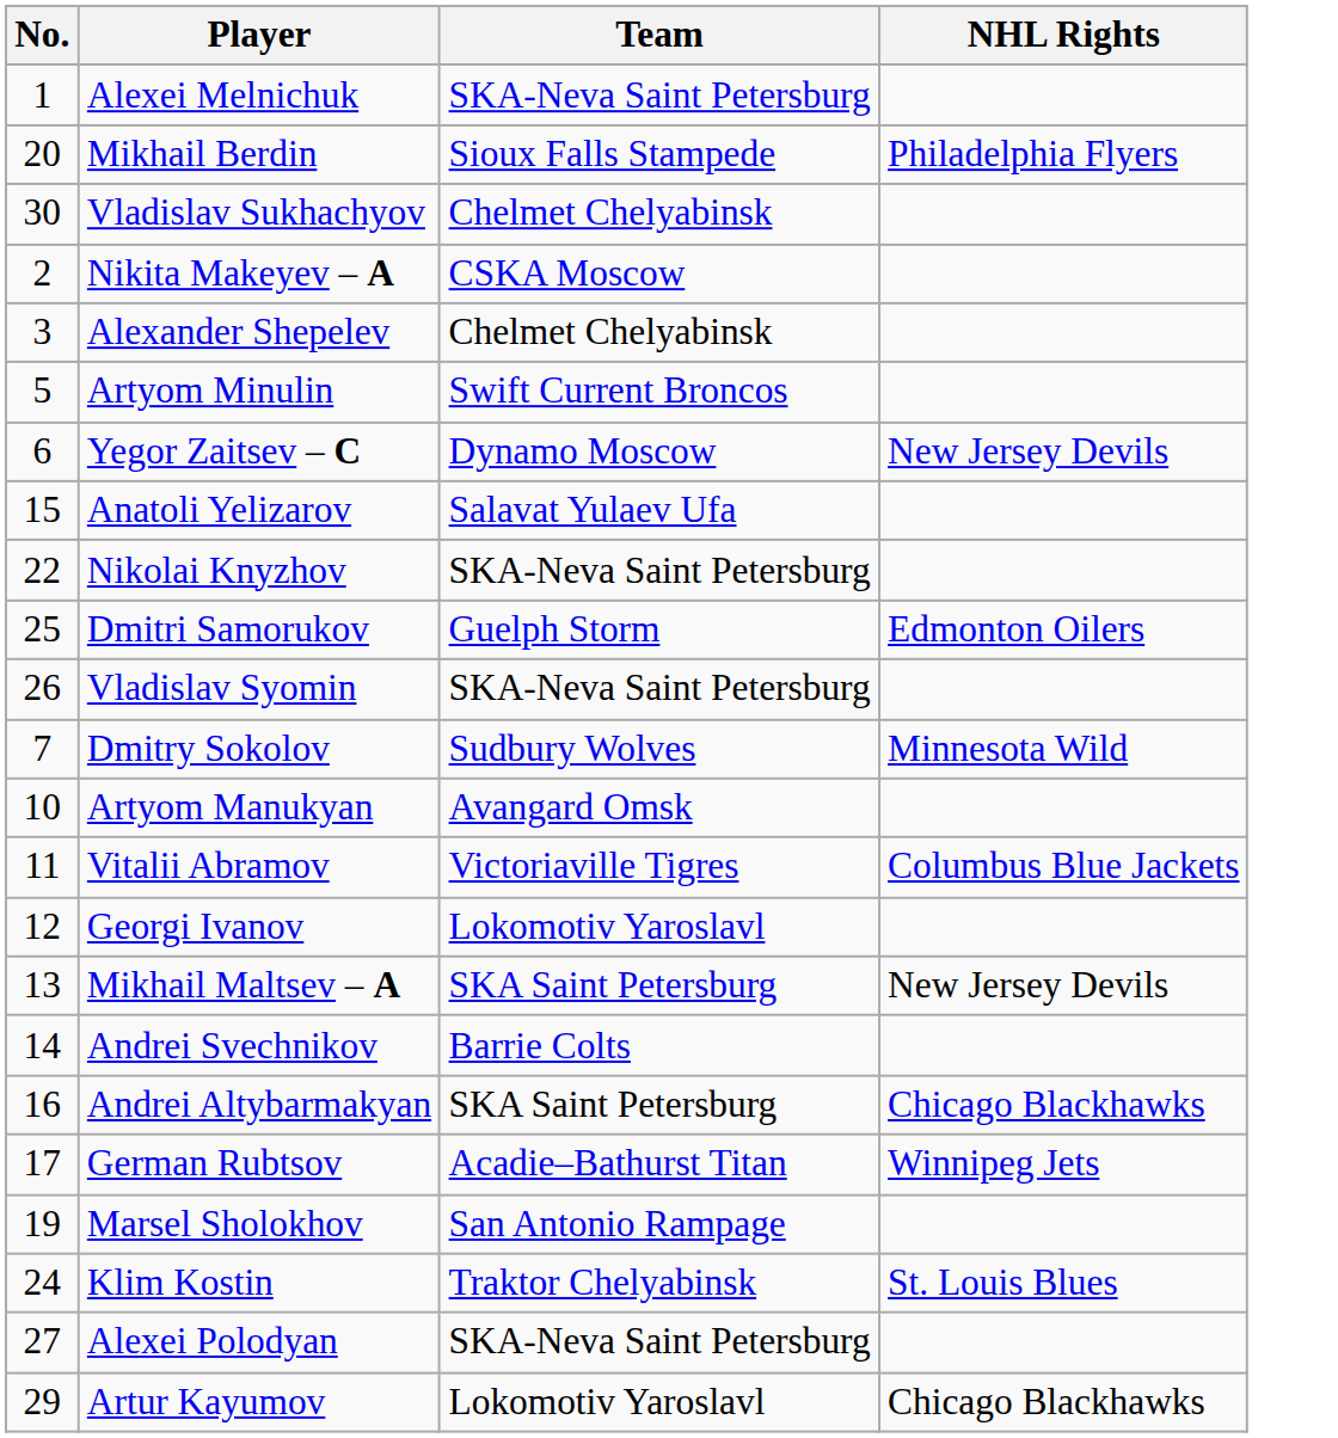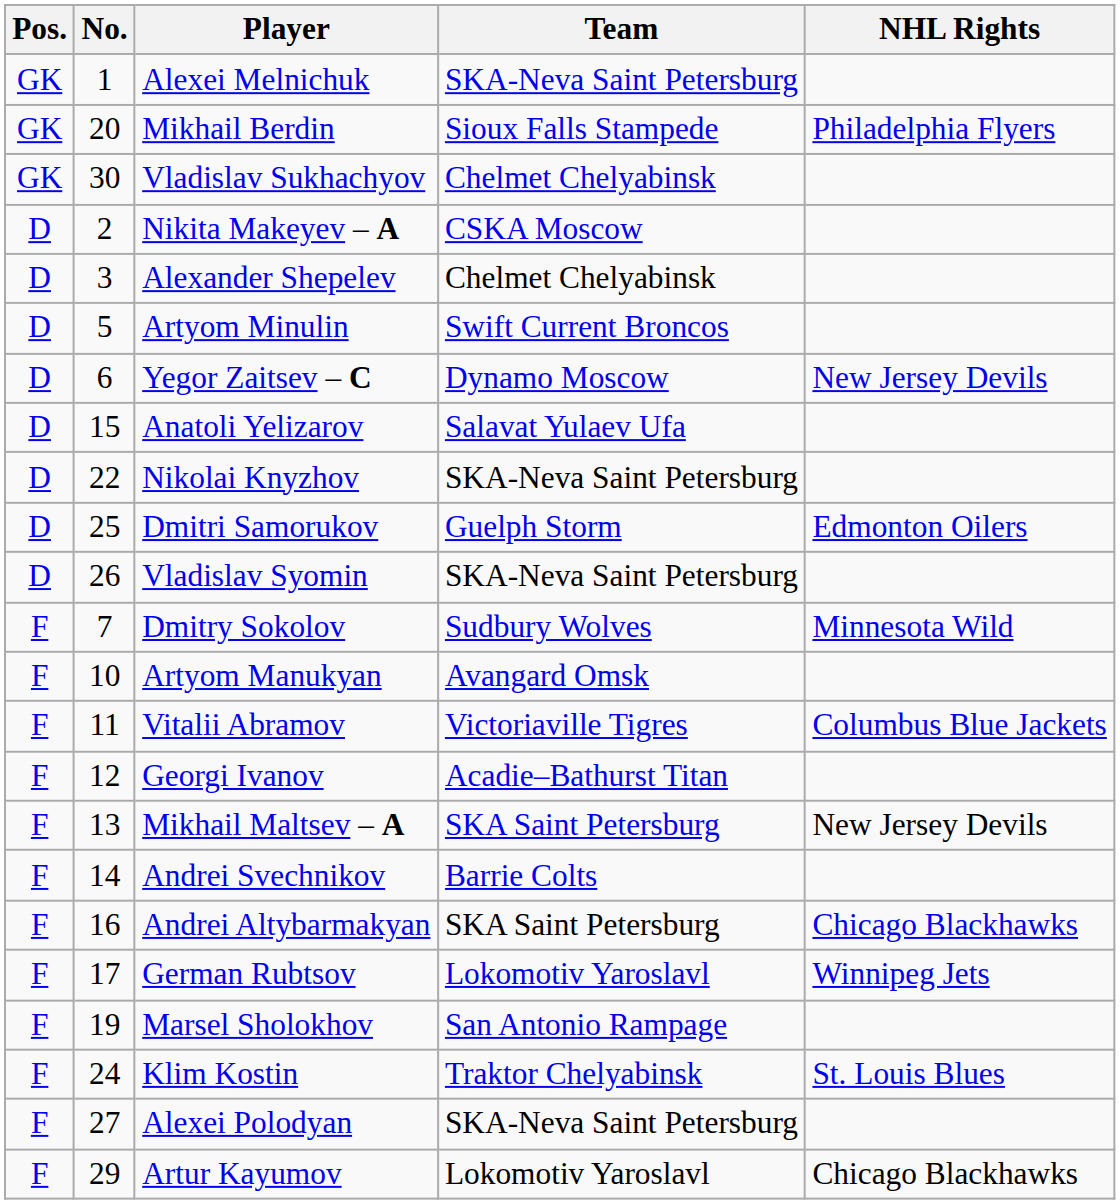+ column: Pos. | GK | GK | GK | D | D | D | D | D | D | D | D | F | F | F | F | F | F | F | F | F | F | F | F
Georgi Ivanov | Team: Lokomotiv Yaroslavl -> Acadie–Bathurst Titan
German Rubtsov | Team: Acadie–Bathurst Titan -> Lokomotiv Yaroslavl
